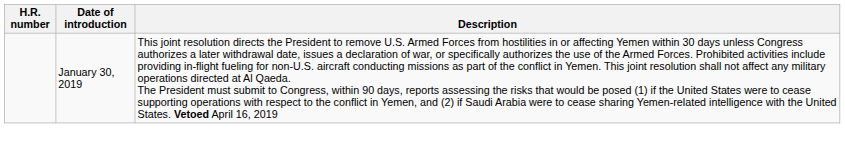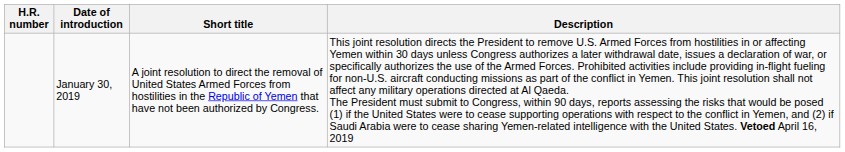+ column: Short title | A joint resolution to direct the removal of United States Armed Forces from hostilities in the Republic of Yemen that have not been authorized by Congress.
